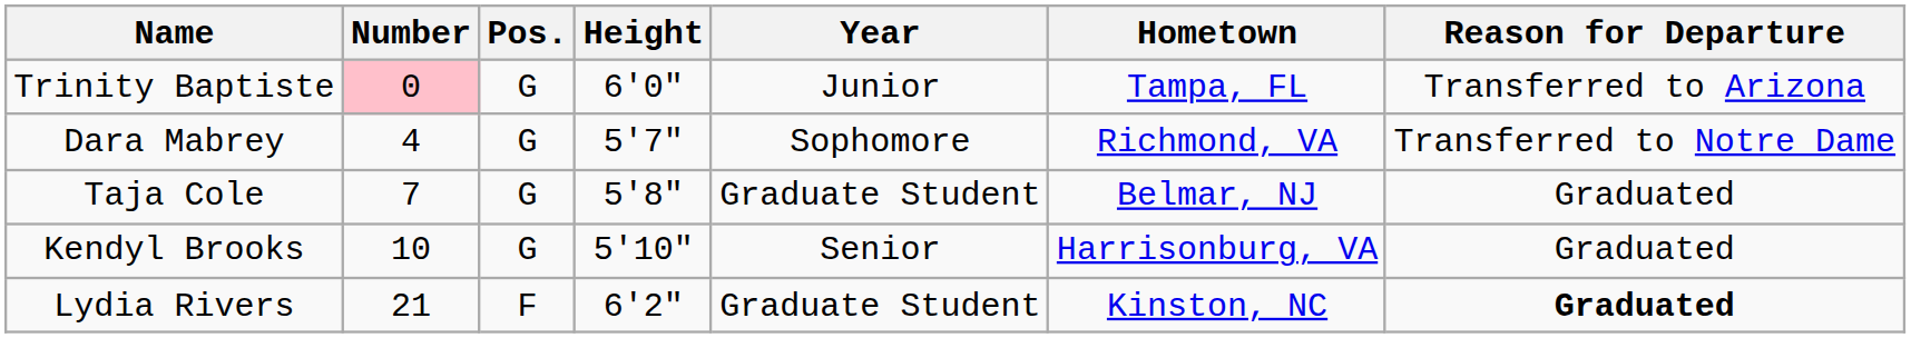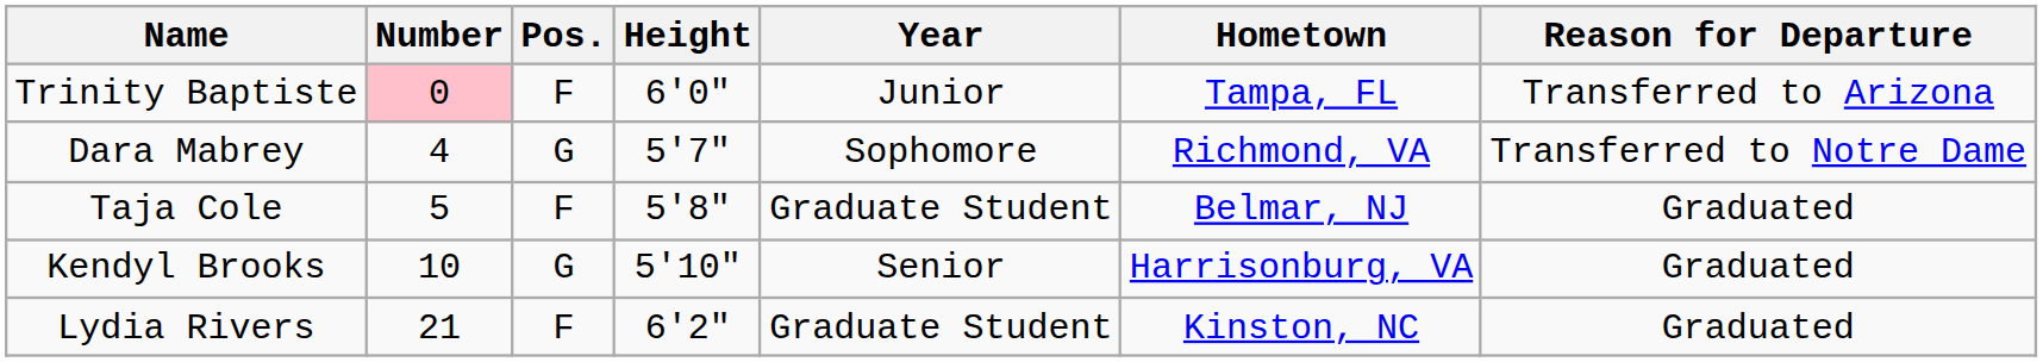Trinity Baptiste | Pos.: G -> F
Taja Cole | Number: 7 -> 5
Taja Cole | Pos.: G -> F
Lydia Rivers | Reason for Departure: bold -> normal
